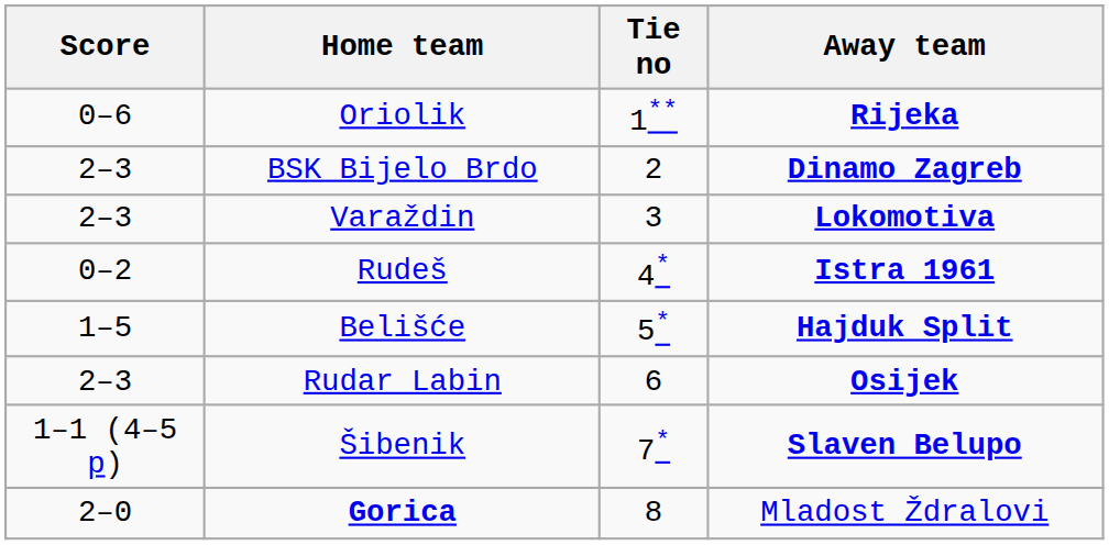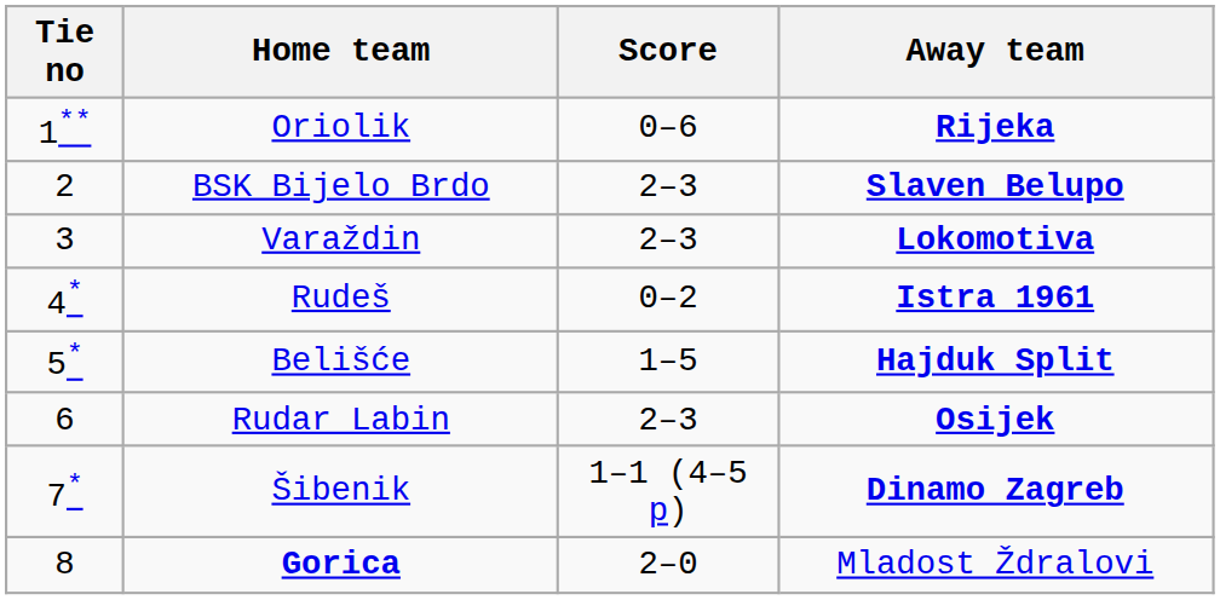columns swapped: Tie no <-> Score
BSK Bijelo Brdo | Away team: Dinamo Zagreb -> Slaven Belupo
Šibenik | Away team: Slaven Belupo -> Dinamo Zagreb
